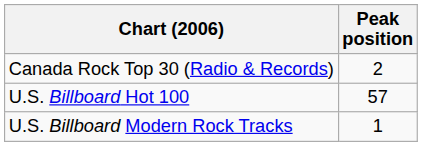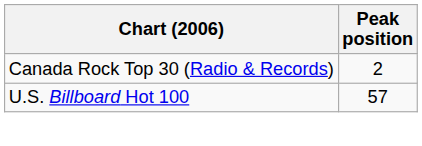- row: U.S. Billboard Modern Rock Tracks | 1
